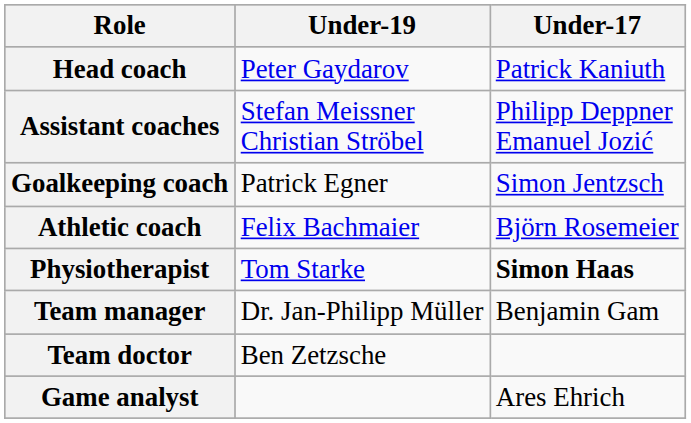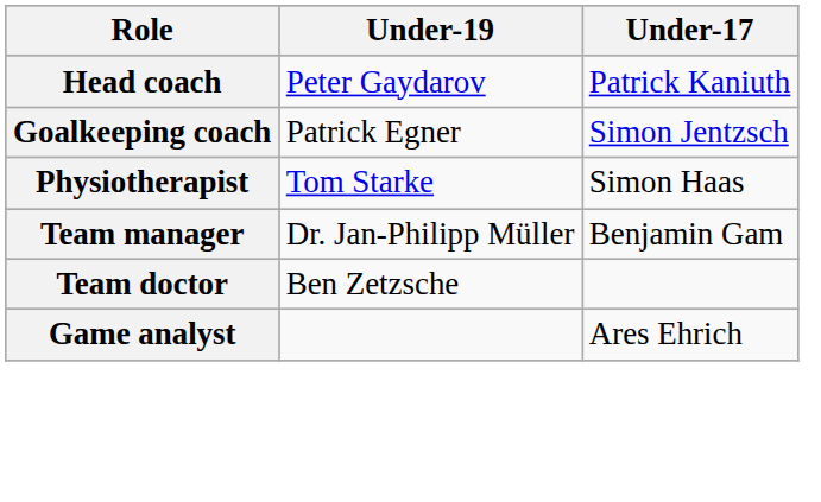- row: Assistant coaches | Stefan Meissner Christian Ströbel | Philipp Deppner Emanuel Jozić
- row: Athletic coach | Felix Bachmaier | Björn Rosemeier
Physiotherapist | Under-17: bold -> normal
